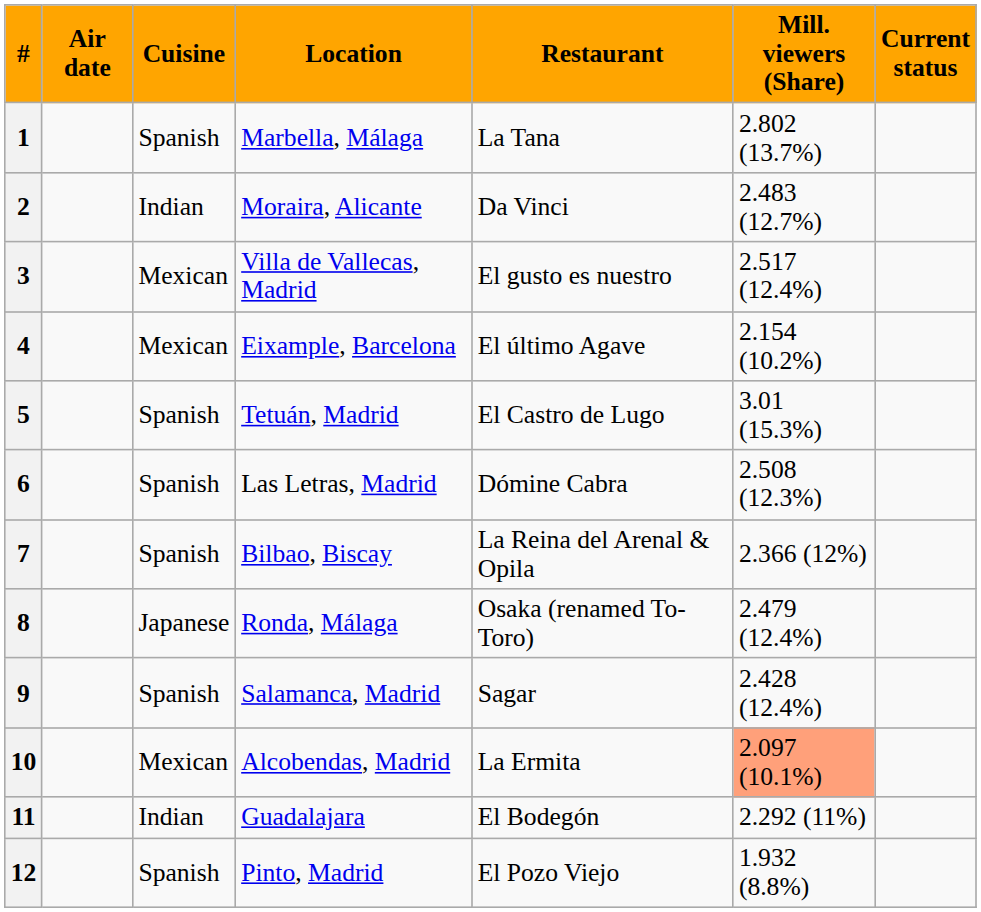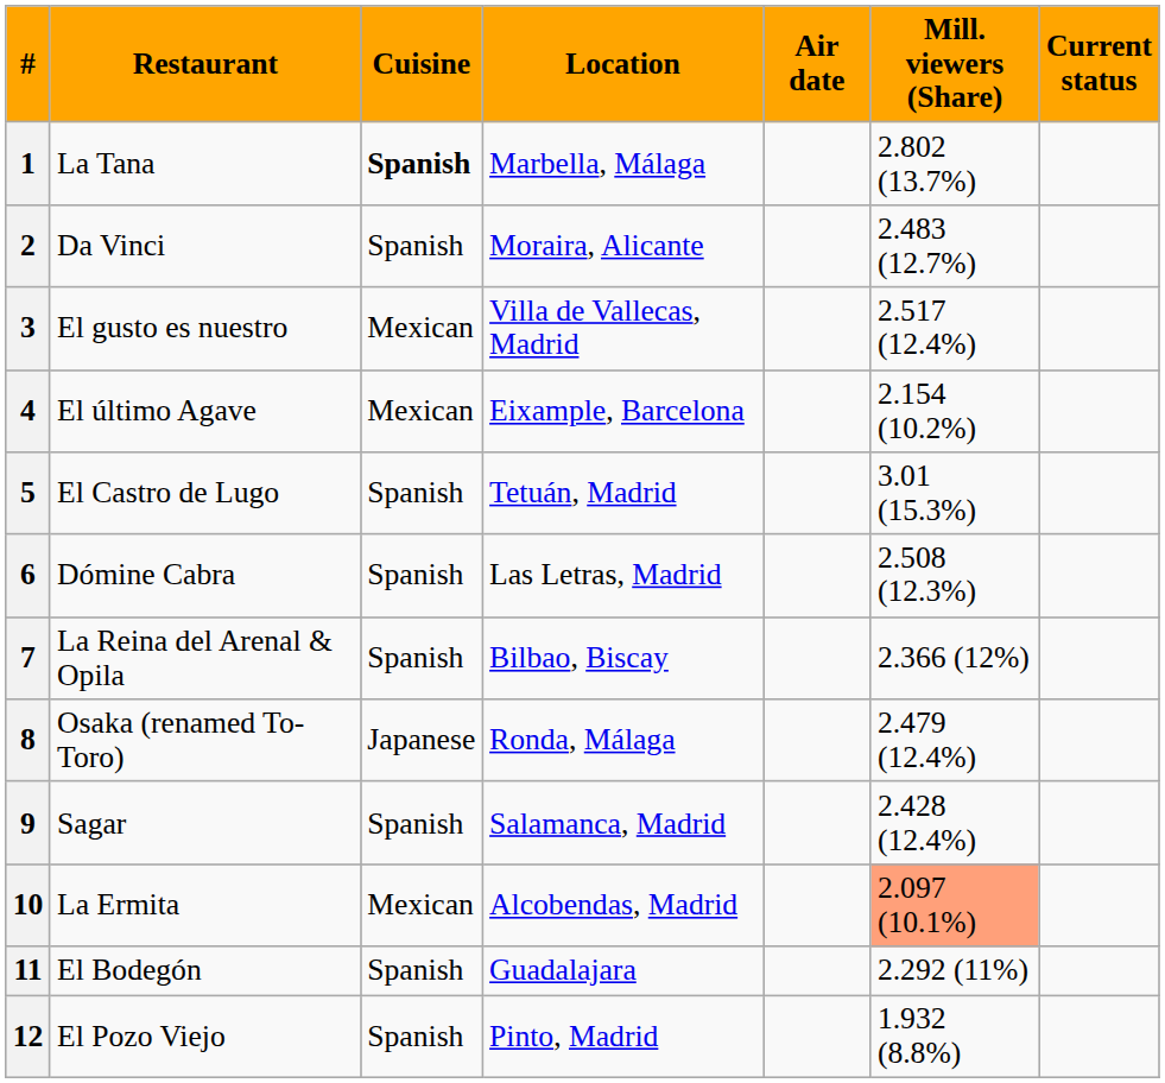columns swapped: Restaurant <-> Air date
1 | Cuisine: normal -> bold
2 | Cuisine: Indian -> Spanish
11 | Cuisine: Indian -> Spanish
